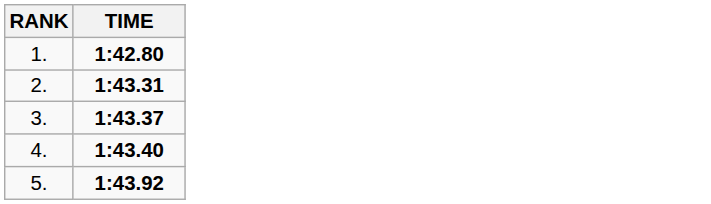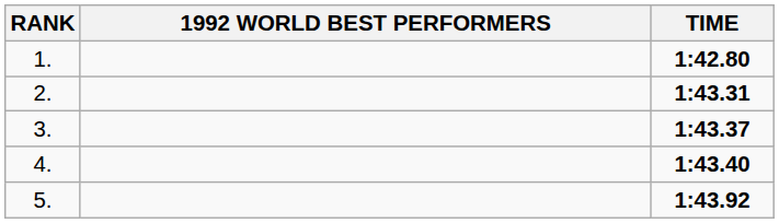+ column: 1992 WORLD BEST PERFORMERS
